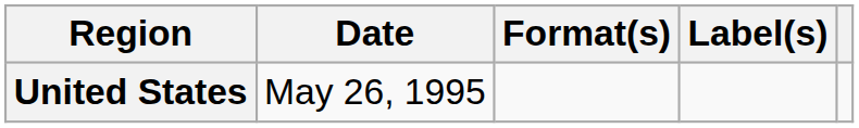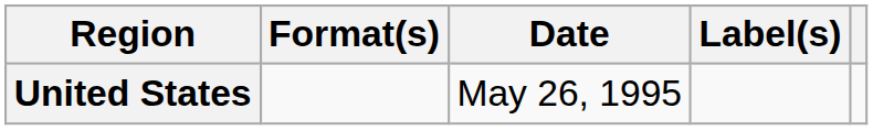columns swapped: Date <-> Format(s)
